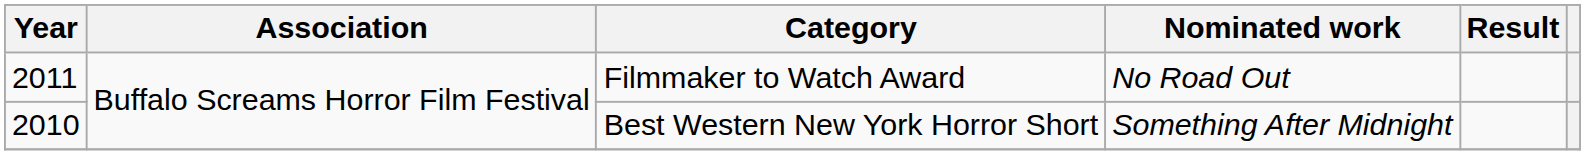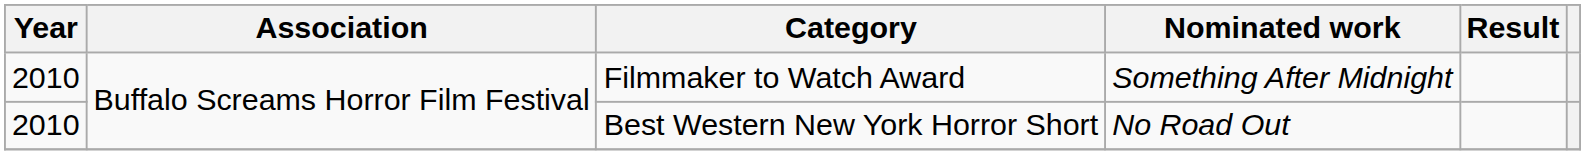Filmmaker to Watch Award | Year: 2011 -> 2010
Filmmaker to Watch Award | Nominated work: No Road Out -> Something After Midnight
Best Western New York Horror Short | Nominated work: Something After Midnight -> No Road Out
